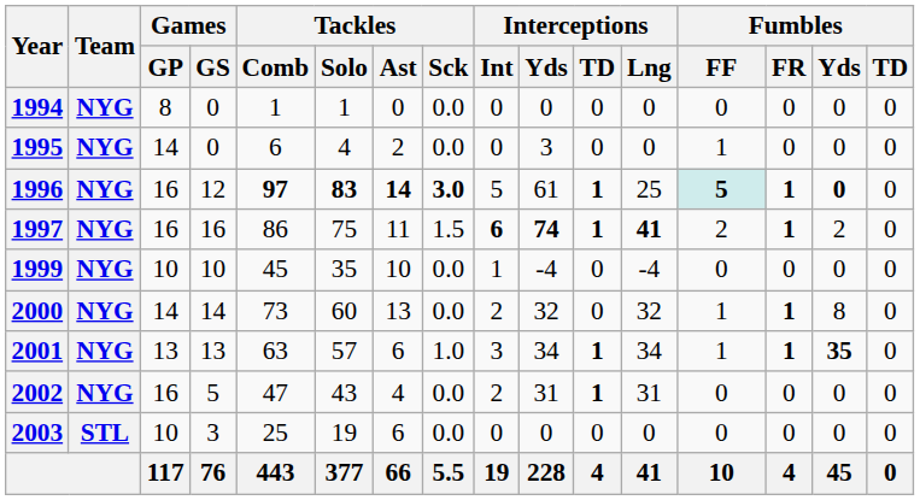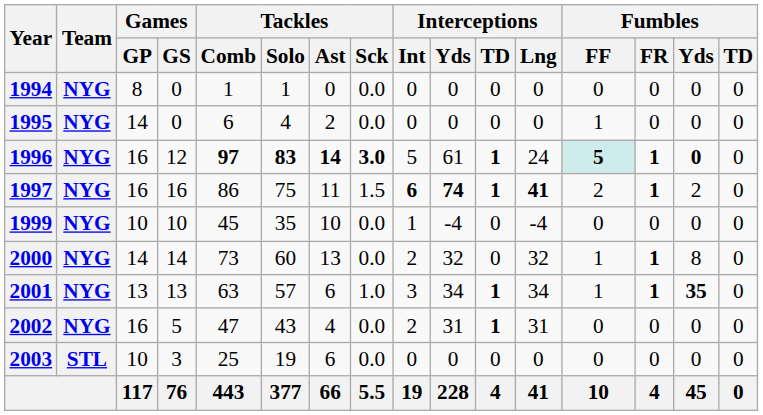1995 | Interceptions / Yds: 3 -> 0
1996 | Interceptions / Lng: 25 -> 24
